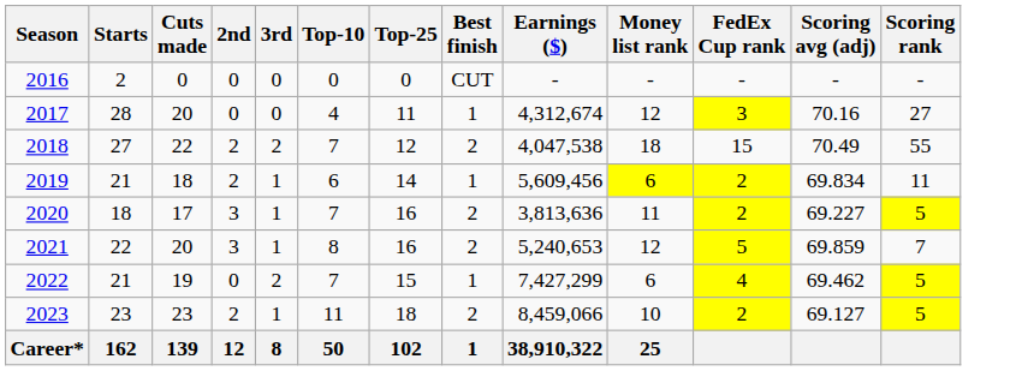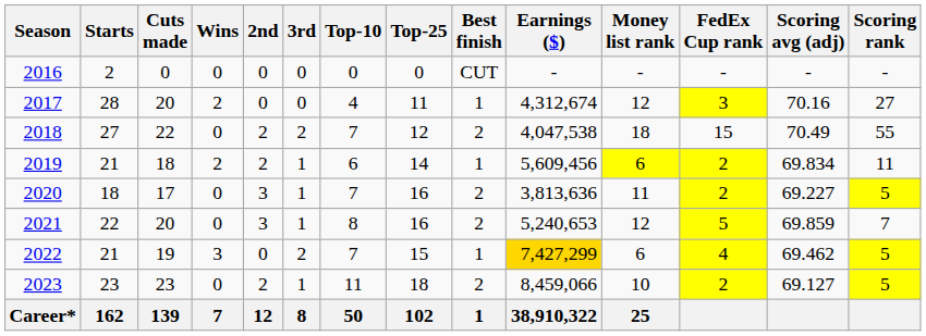+ column: Wins | 0 | 2 | 0 | 2 | 0 | 0 | 3 | 0 | 7
2022 | Earnings ($): no background -> gold background
